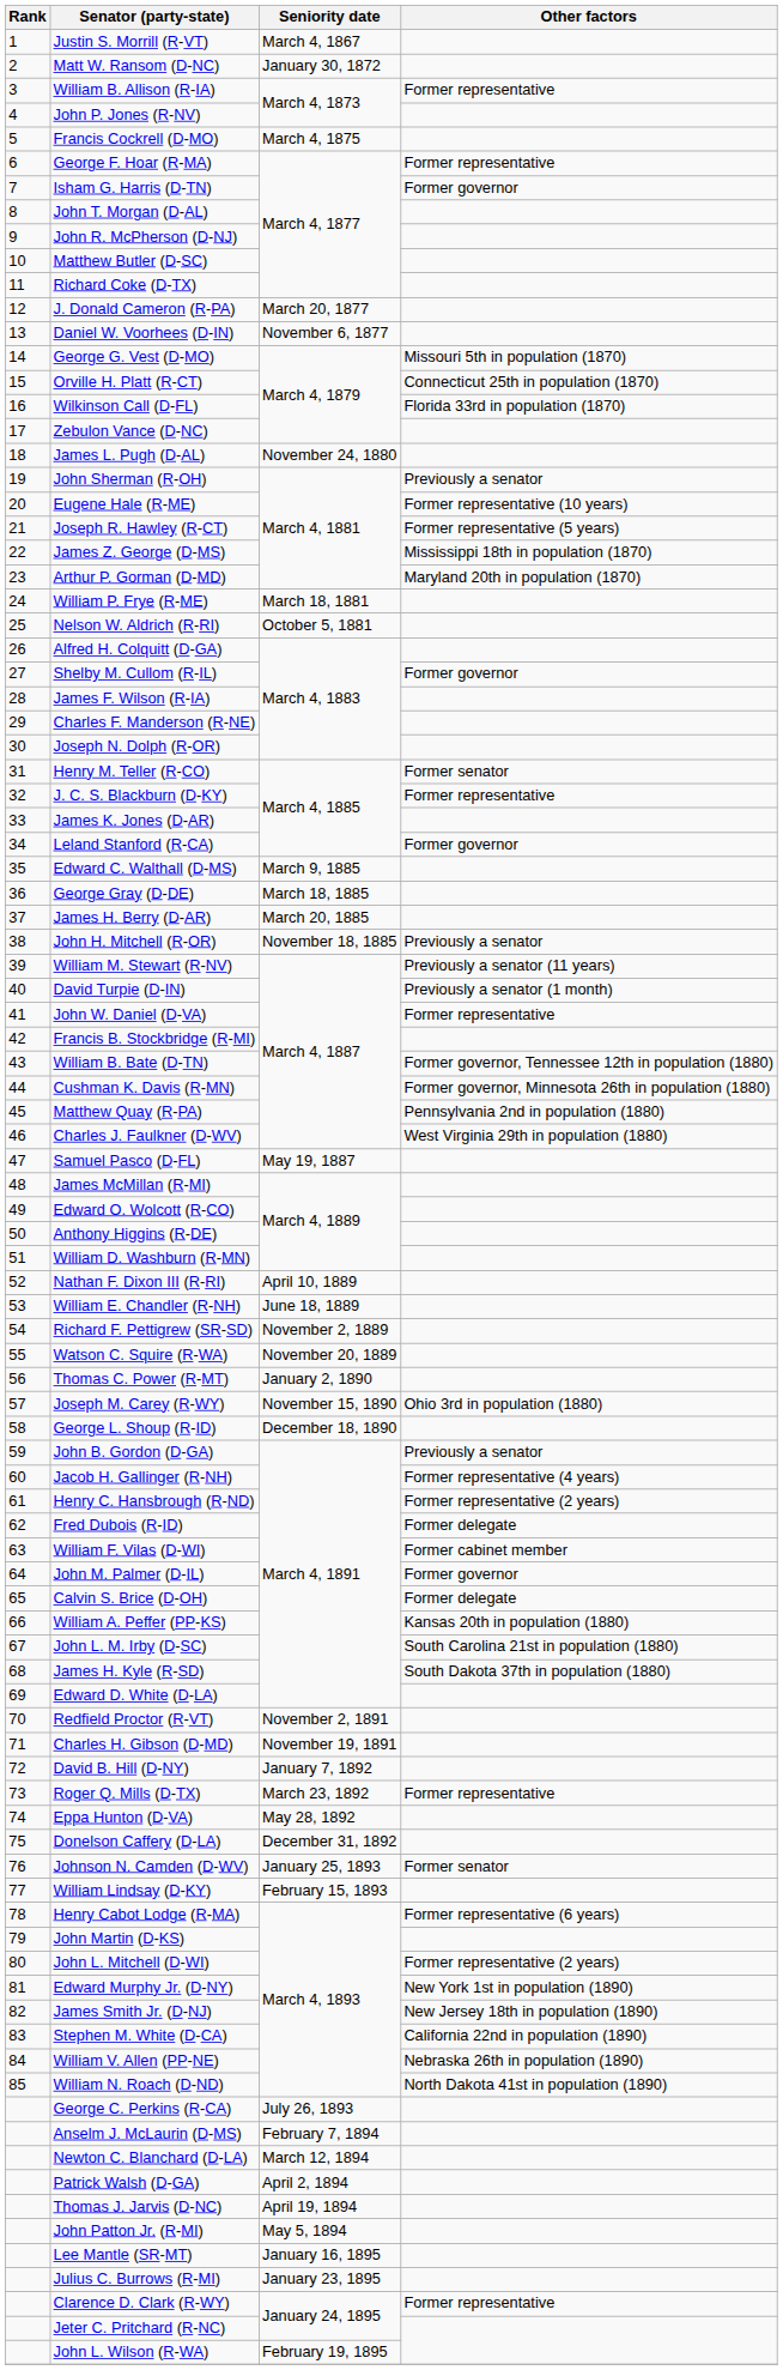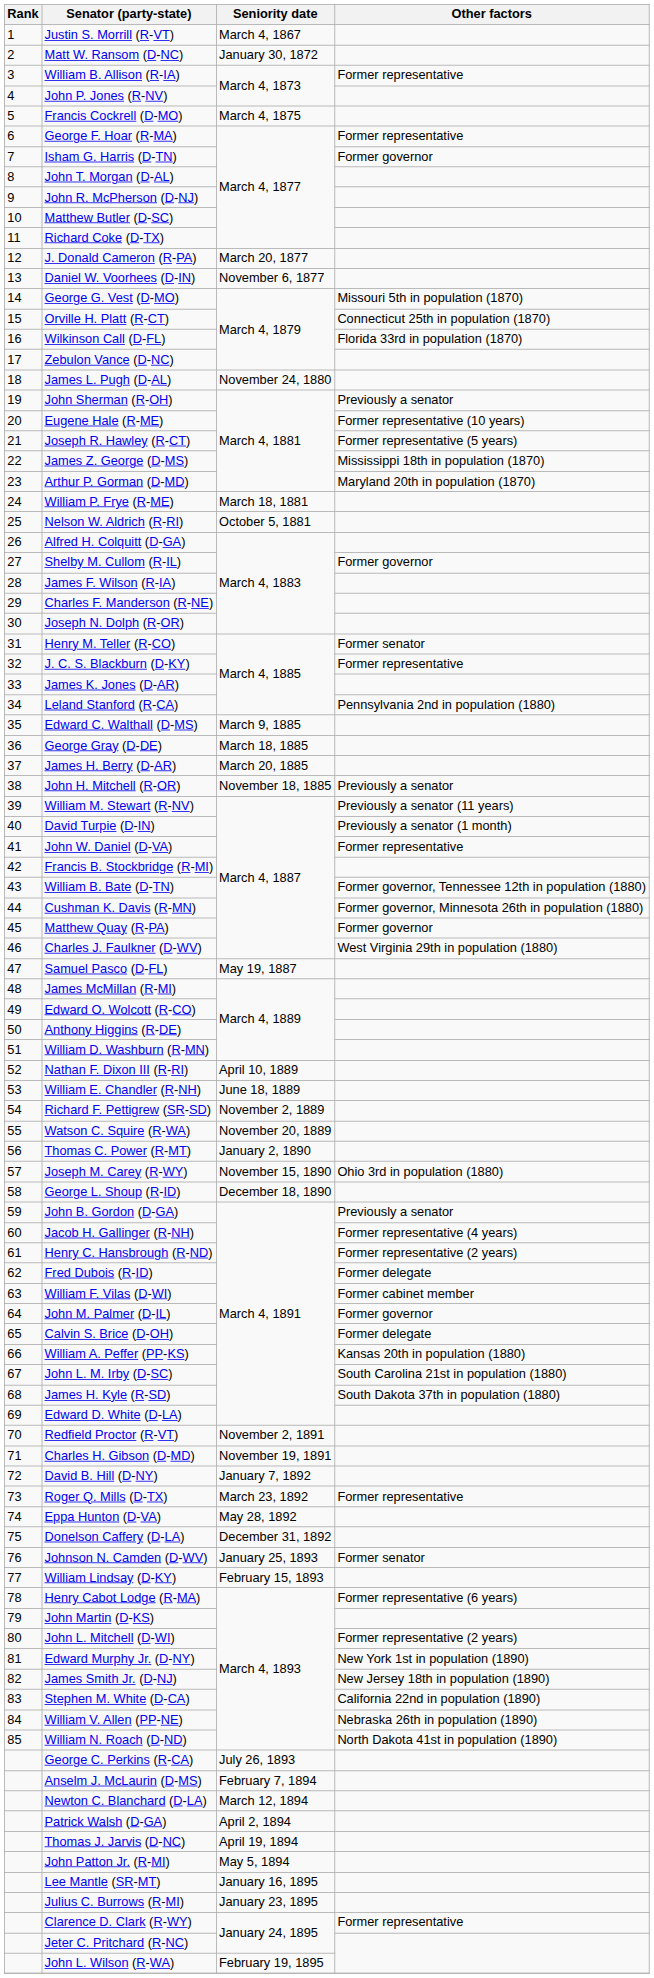Leland Stanford (R-CA) | Other factors: Former governor -> Pennsylvania 2nd in population (1880)
Matthew Quay (R-PA) | Other factors: Pennsylvania 2nd in population (1880) -> Former governor
